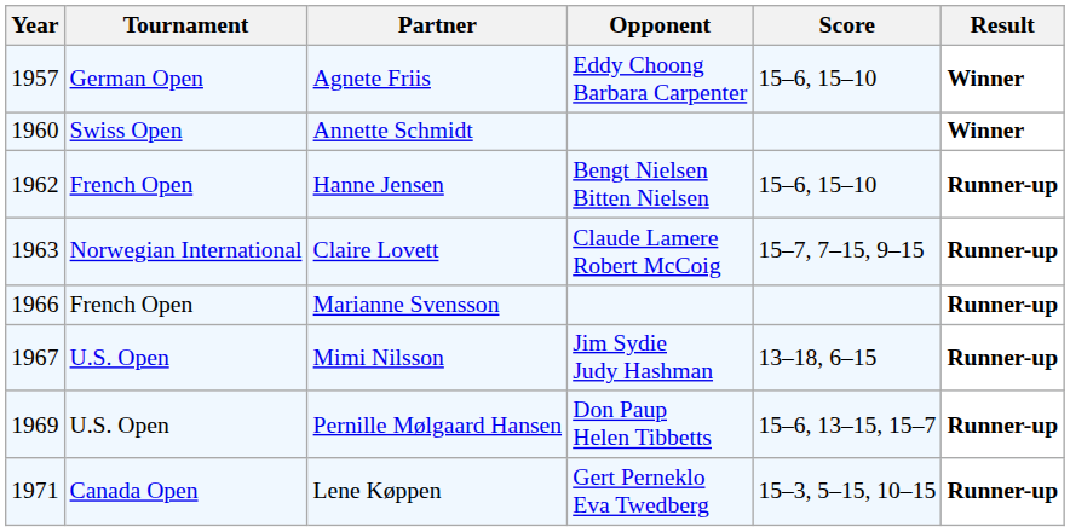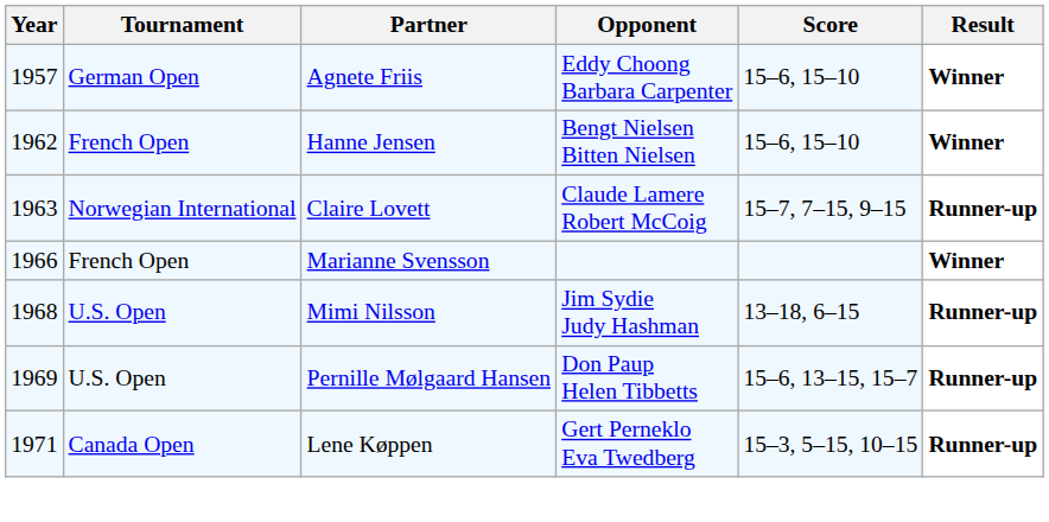- row: 1960 | Swiss Open | Annette Schmidt | Winner
Hanne Jensen | Result: Runner-up -> Winner
Marianne Svensson | Result: Runner-up -> Winner
Mimi Nilsson | Year: 1967 -> 1968
